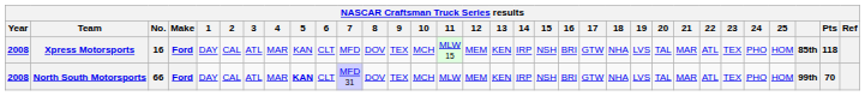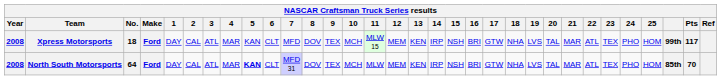Xpress Motorsports | No.: 16 -> 18
Xpress Motorsports | column 30: 85th -> 99th
Xpress Motorsports | Pts: 118 -> 117
North South Motorsports | No.: 66 -> 64
North South Motorsports | column 30: 99th -> 85th
